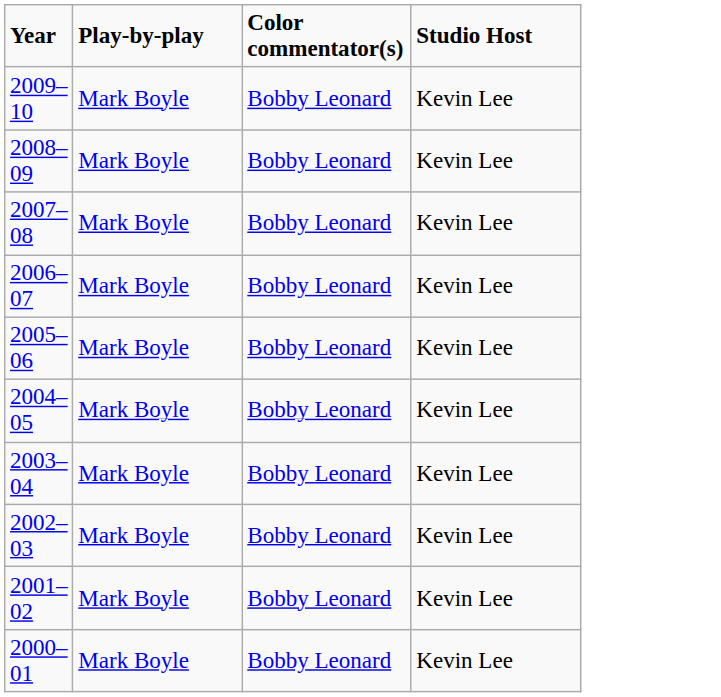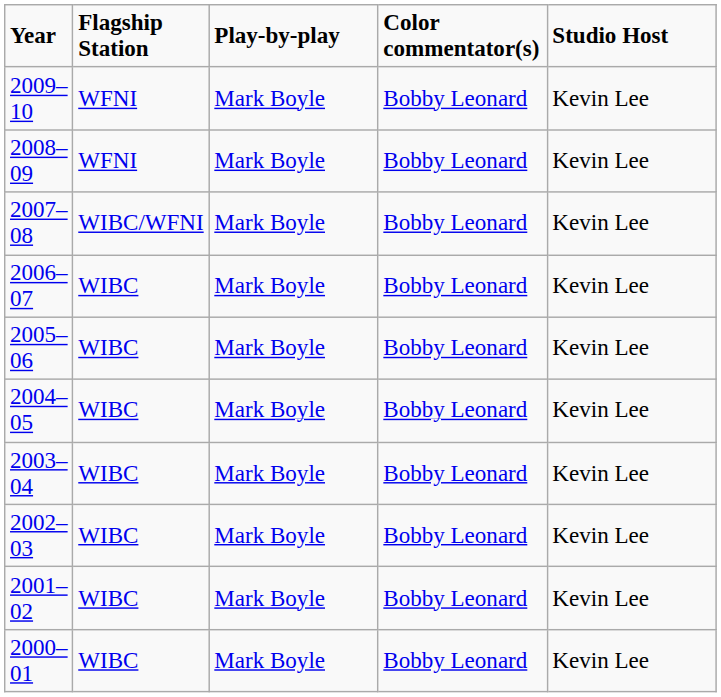+ column: Flagship Station | WFNI | WFNI | WIBC/WFNI | WIBC | WIBC | WIBC | WIBC | WIBC | WIBC | WIBC
